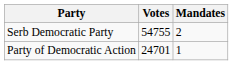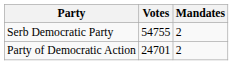Party of Democratic Action | Mandates: 1 -> 2
